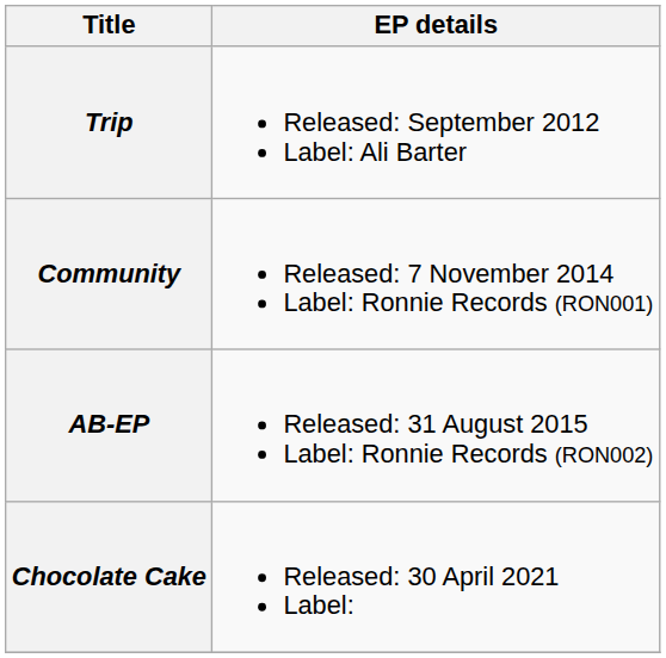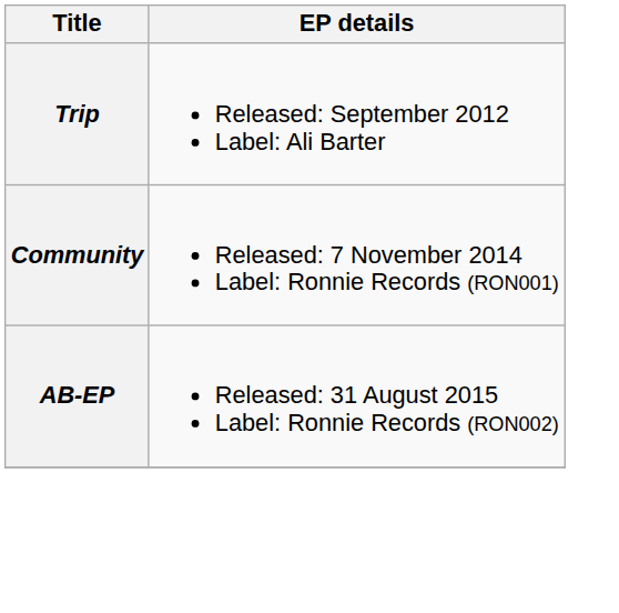- row: Chocolate Cake | Released: 30 April 2021 Label:
